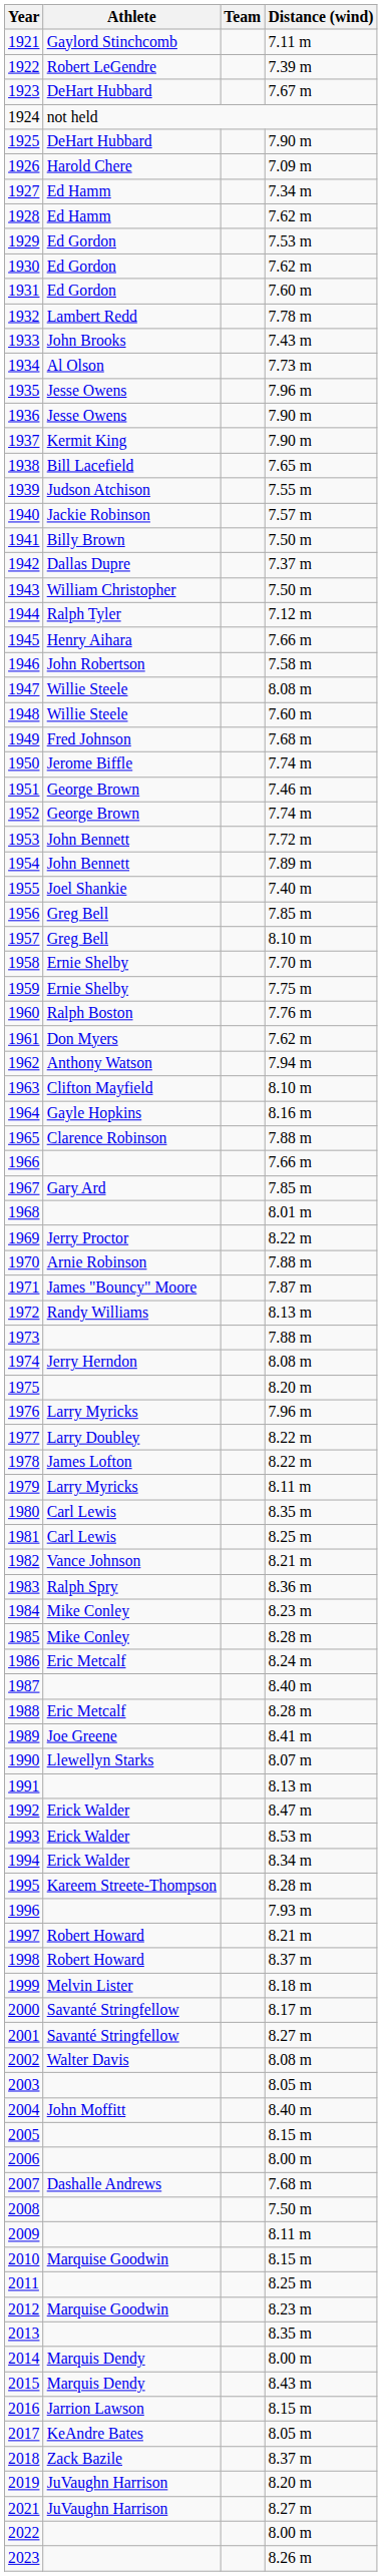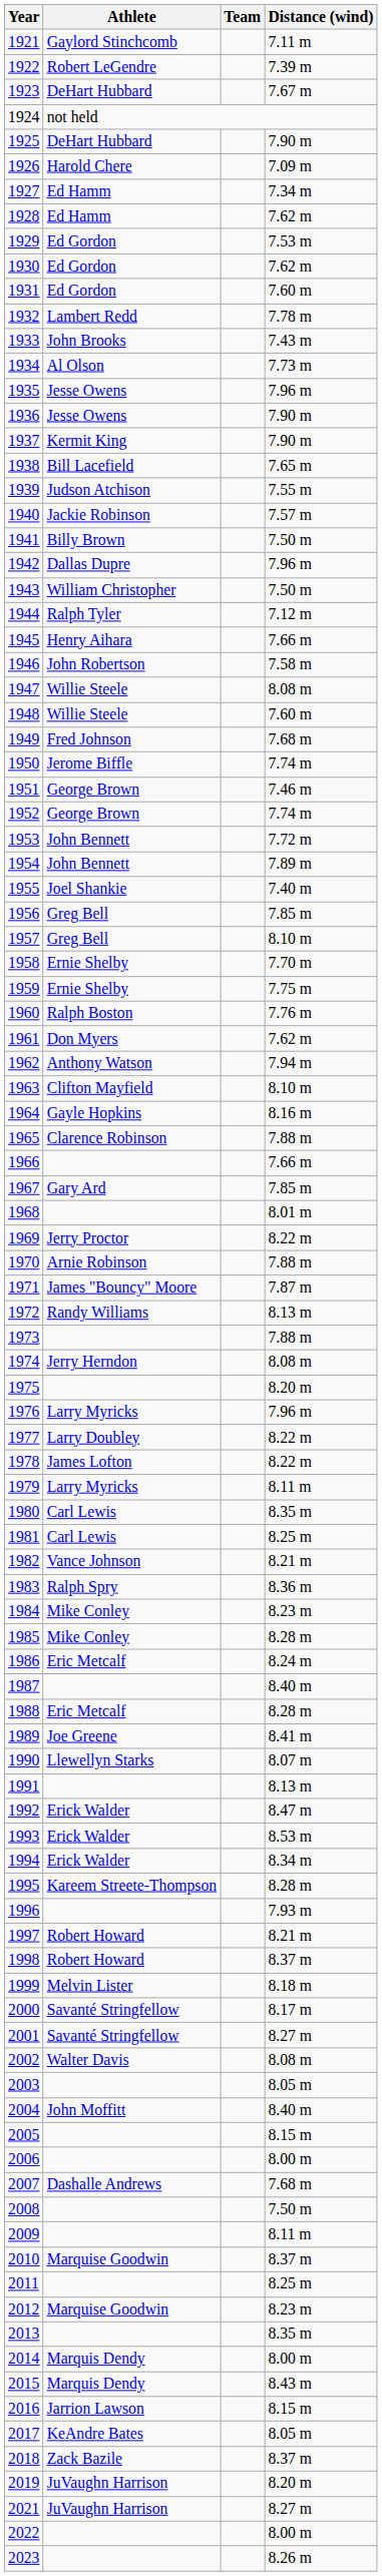1942 | Distance (wind): 7.37 m -> 7.96 m
2010 | Distance (wind): 8.15 m -> 8.37 m
